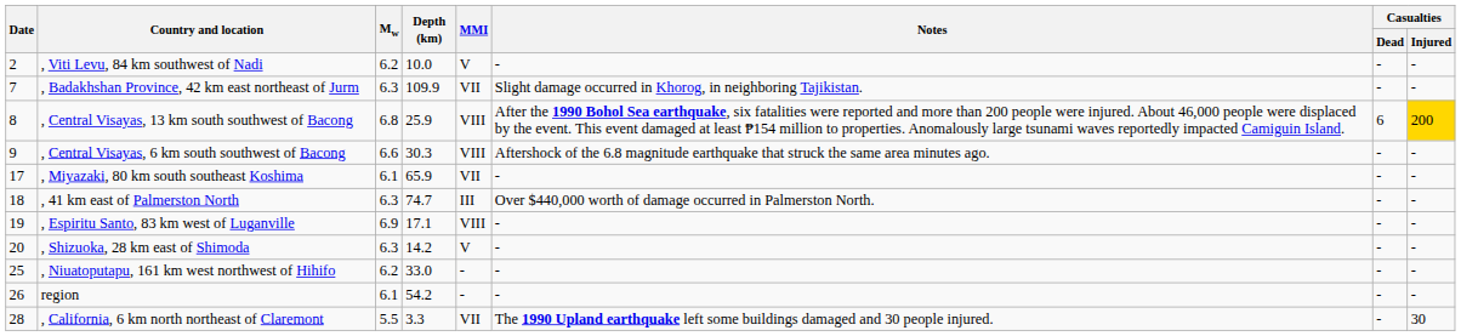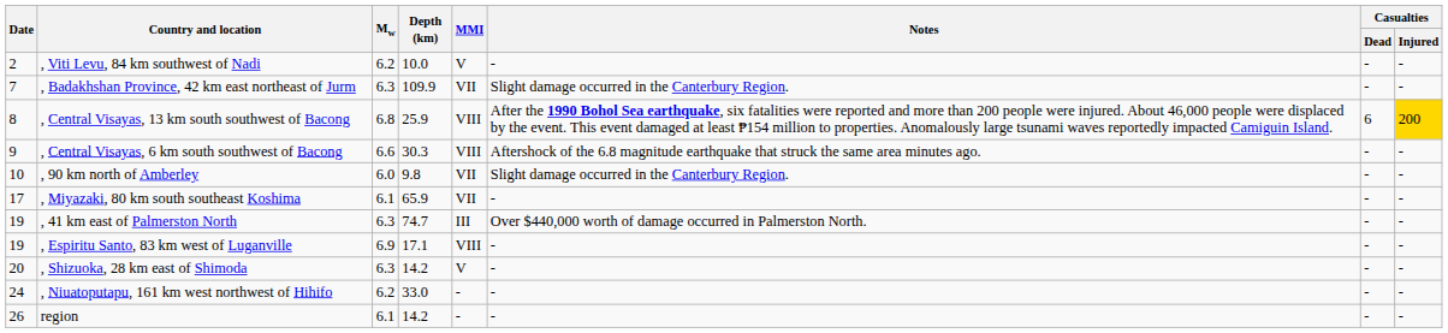, Badakhshan Province, 42 km east northeast of Jurm | Notes: Slight damage occurred in Khorog, in neighboring Tajikistan. -> Slight damage occurred in the Canterbury Region.
+ row: 10 | , 90 km north of Amberley | 6.0 | 9.8 | VII | Slight damage occurred in the Canterbury Region. | - | -
, 41 km east of Palmerston North | Date: 18 -> 19
, Niuatoputapu, 161 km west northwest of Hihifo | Date: 25 -> 24
region | Depth (km): 54.2 -> 14.2
- row: 28 | , California, 6 km north northeast of Claremont | 5.5 | 3.3 | VII | The 1990 Upland earthquake left some buildings damaged and 30 people injured. | - | 30
